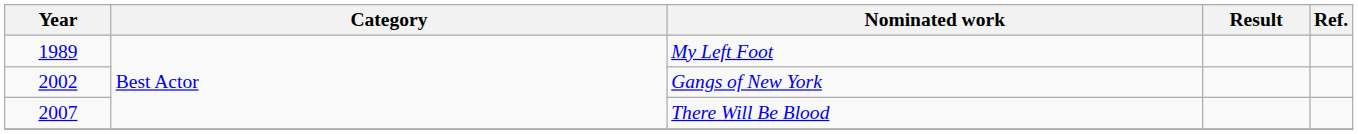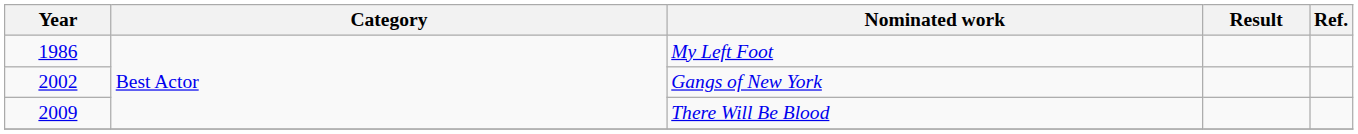My Left Foot | Year: 1989 -> 1986
There Will Be Blood | Year: 2007 -> 2009
